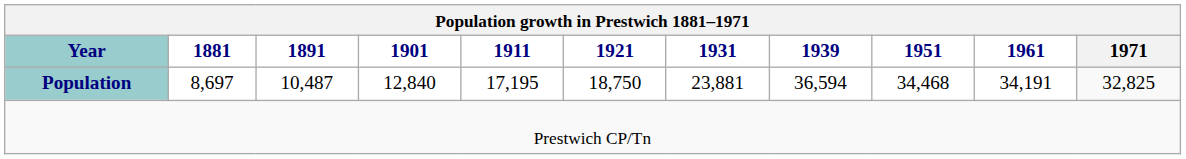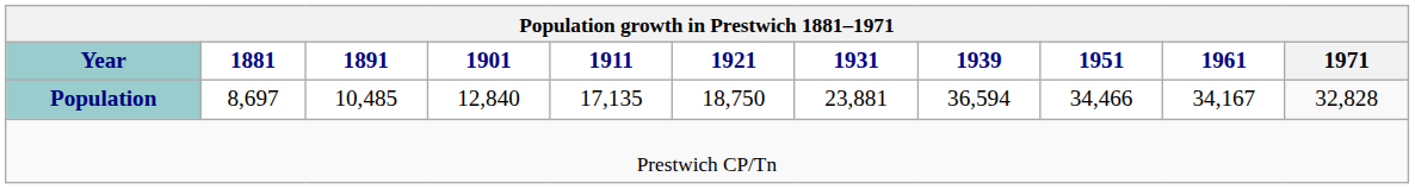Population | 1891: 10,487 -> 10,485
Population | 1911: 17,195 -> 17,135
Population | 1951: 34,468 -> 34,466
Population | 1961: 34,191 -> 34,167
Population | 1971: 32,825 -> 32,828
